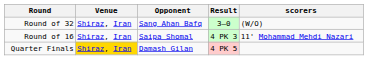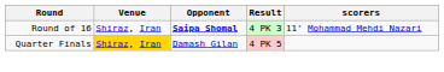- row: Round of 32 | Shiraz, Iran | Sang Ahan Bafq | 3–0 | (W/O)
Round of 16 | Opponent: normal -> bold
